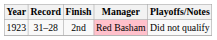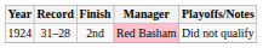2nd | Year: 1923 -> 1924
